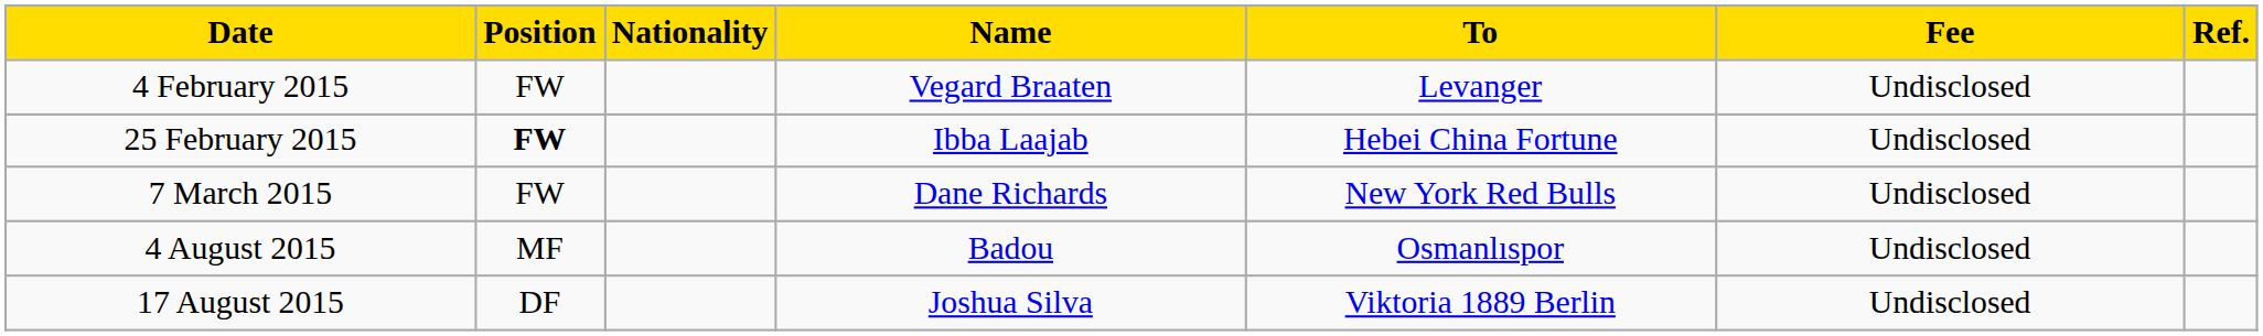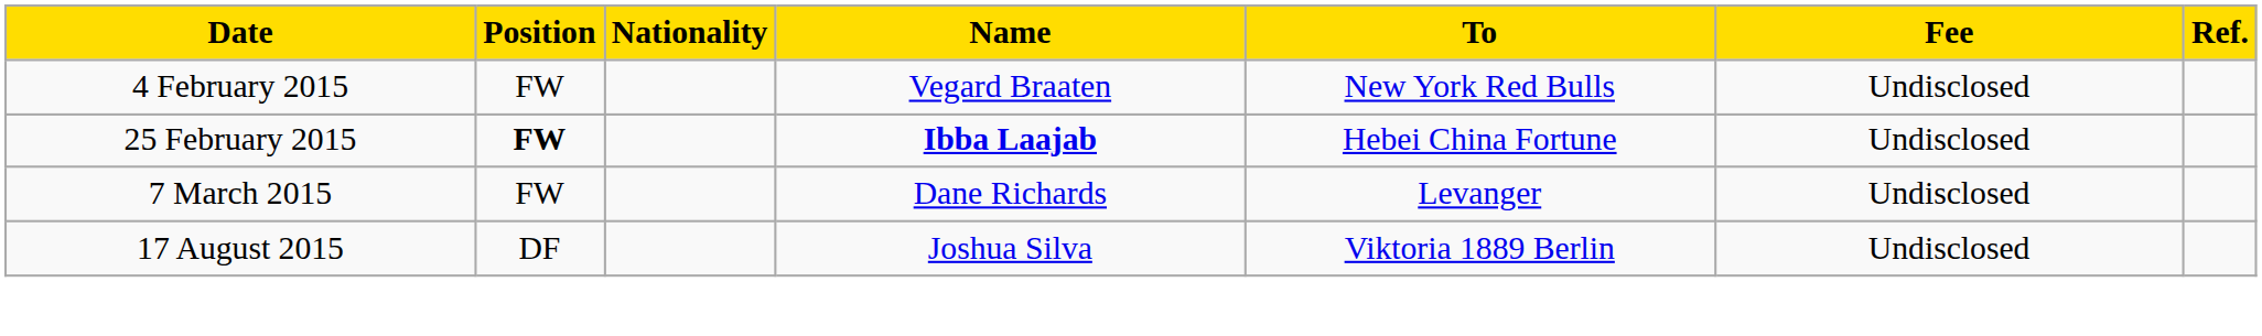4 February 2015 | To: Levanger -> New York Red Bulls
25 February 2015 | Name: normal -> bold
7 March 2015 | To: New York Red Bulls -> Levanger
- row: 4 August 2015 | MF | Badou | Osmanlıspor | Undisclosed
